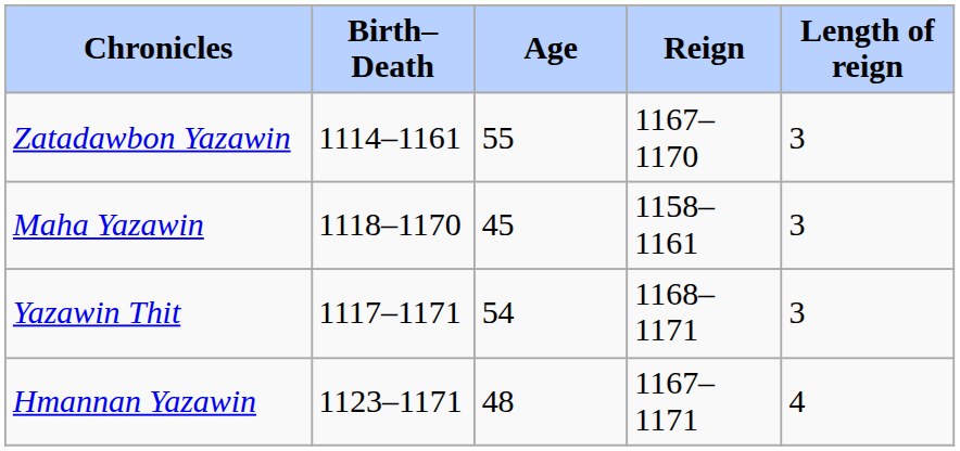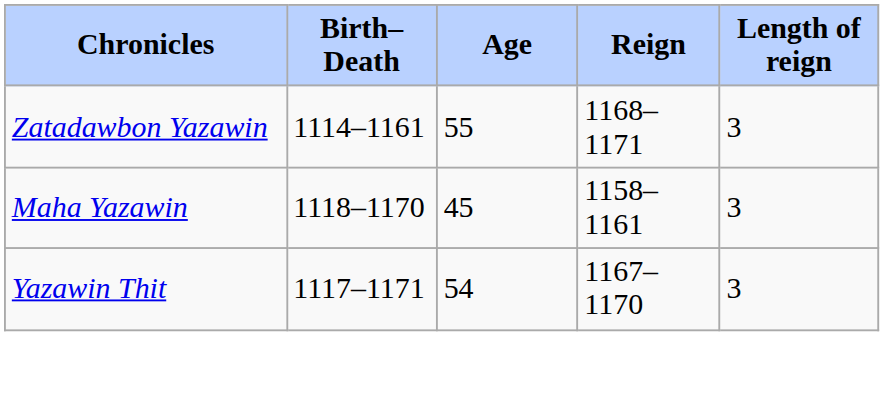Zatadawbon Yazawin | Reign: 1167–1170 -> 1168–1171
Yazawin Thit | Reign: 1168–1171 -> 1167–1170
- row: Hmannan Yazawin | 1123–1171 | 48 | 1167–1171 | 4
